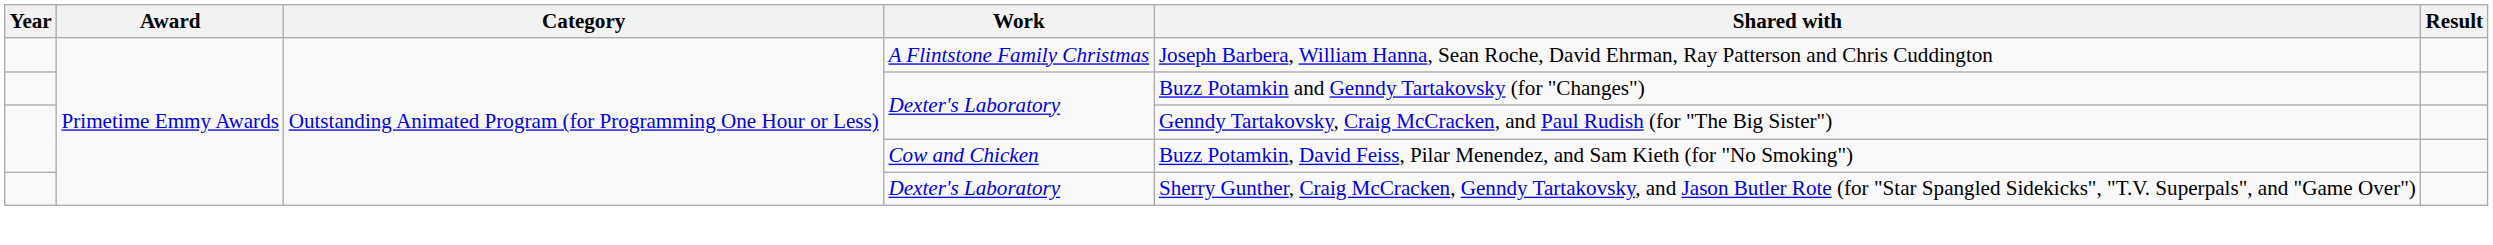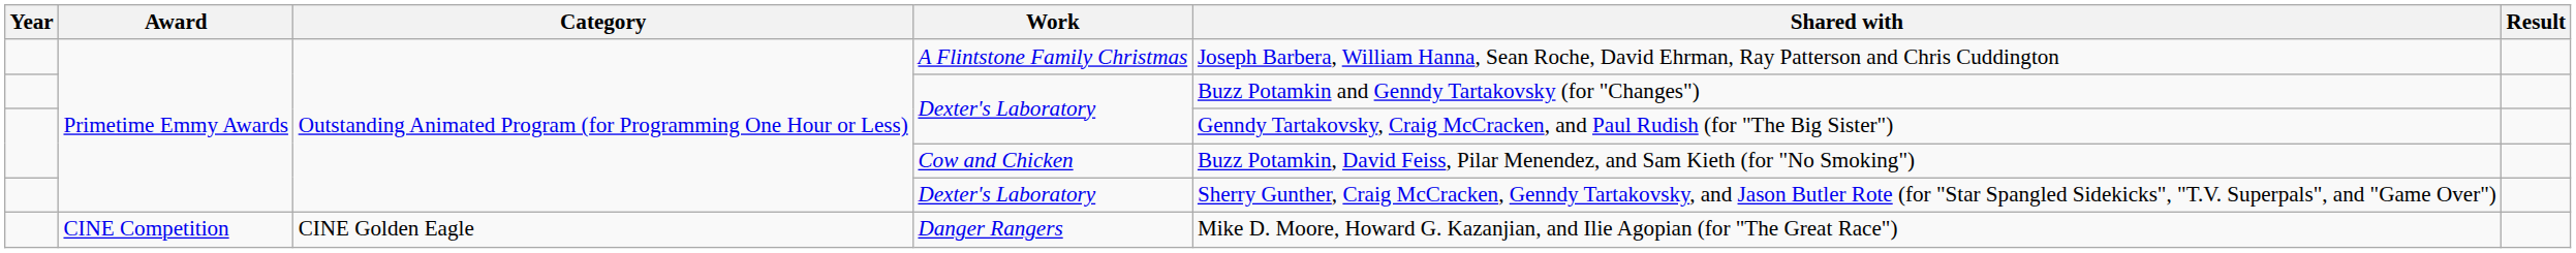+ row: CINE Competition | CINE Golden Eagle | Danger Rangers | Mike D. Moore, Howard G. Kazanjian, and Ilie Agopian (for "The Great Race")
